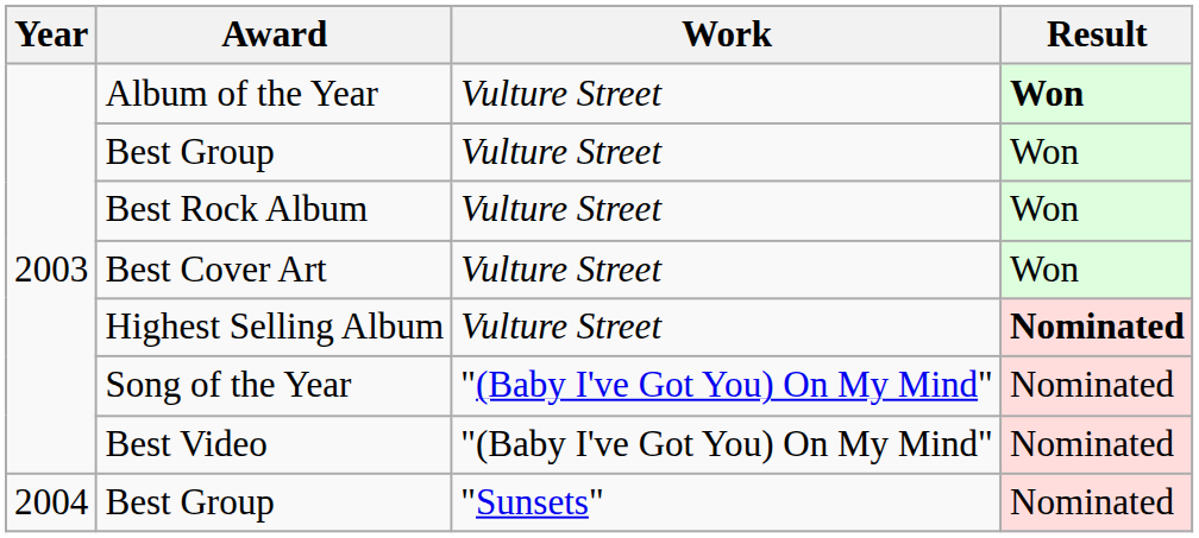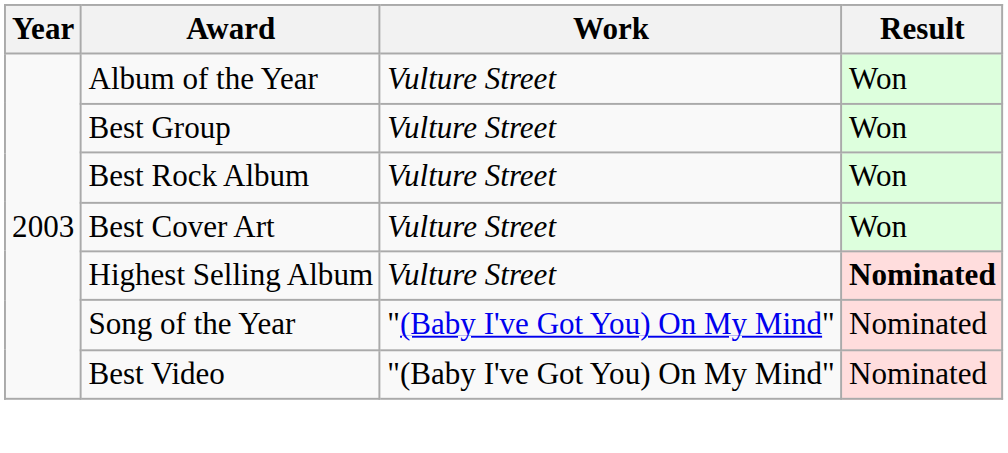Album of the Year | Result: bold -> normal
- row: 2004 | Best Group | "Sunsets" | Nominated
